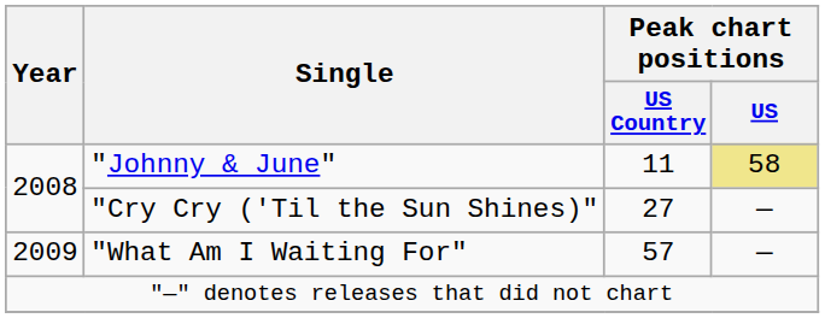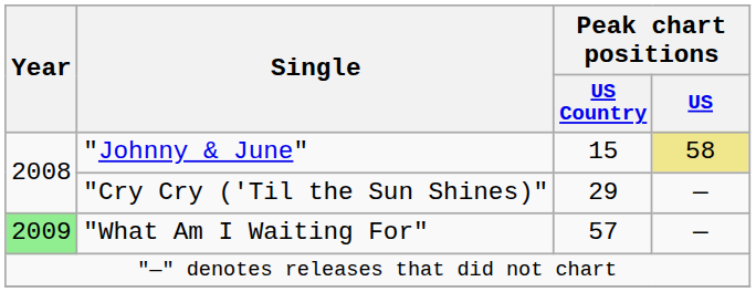"Johnny & June" | Peak chart positions / US Country: 11 -> 15
"Cry Cry ('Til the Sun Shines)" | Peak chart positions / US Country: 27 -> 29
"What Am I Waiting For" | Year: no background -> lightgreen background
